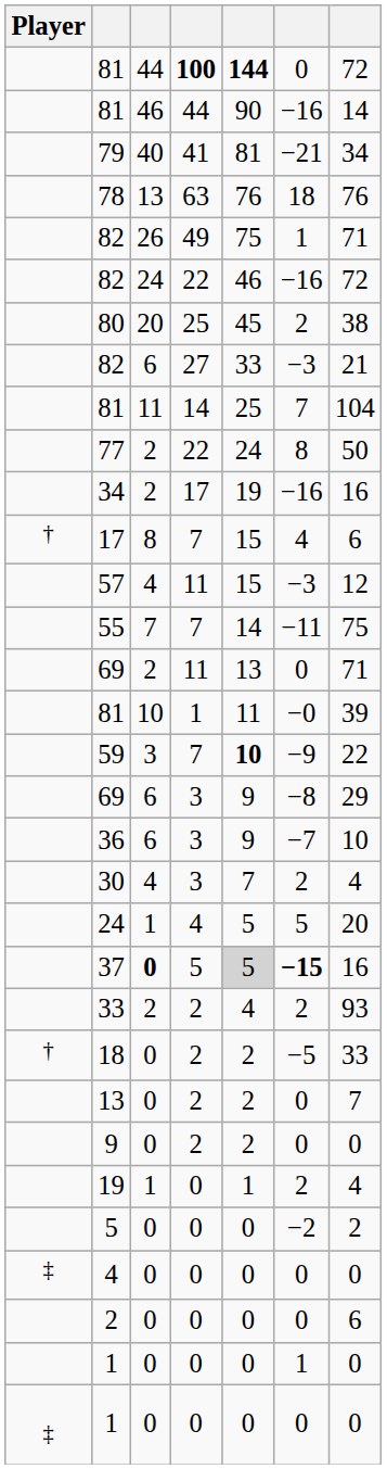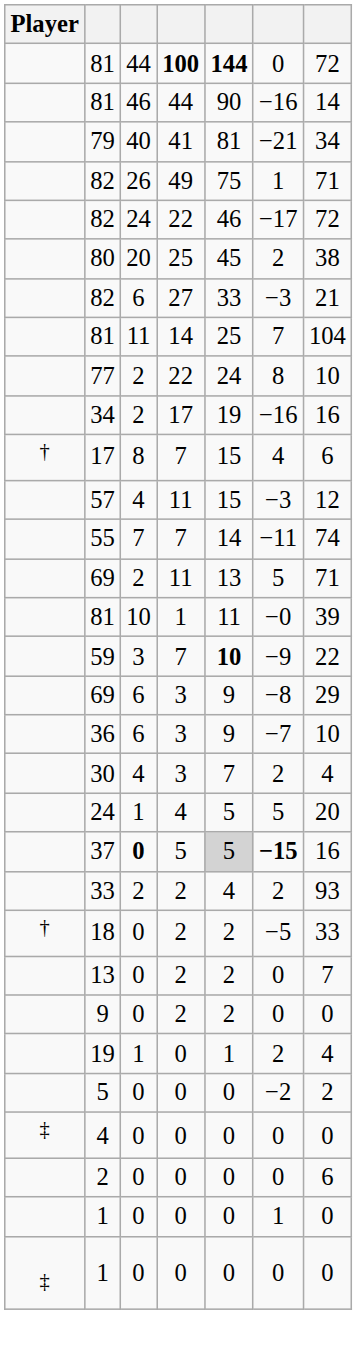- row: 78 | 13 | 63 | 76 | 18 | 76
82 / 22 | column 6: −16 -> −17
77 | column 7: 50 -> 10
55 | column 7: 75 -> 74
69 / 11 | column 6: 0 -> 5
